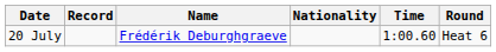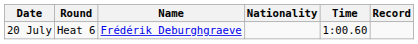columns swapped: Round <-> Record
